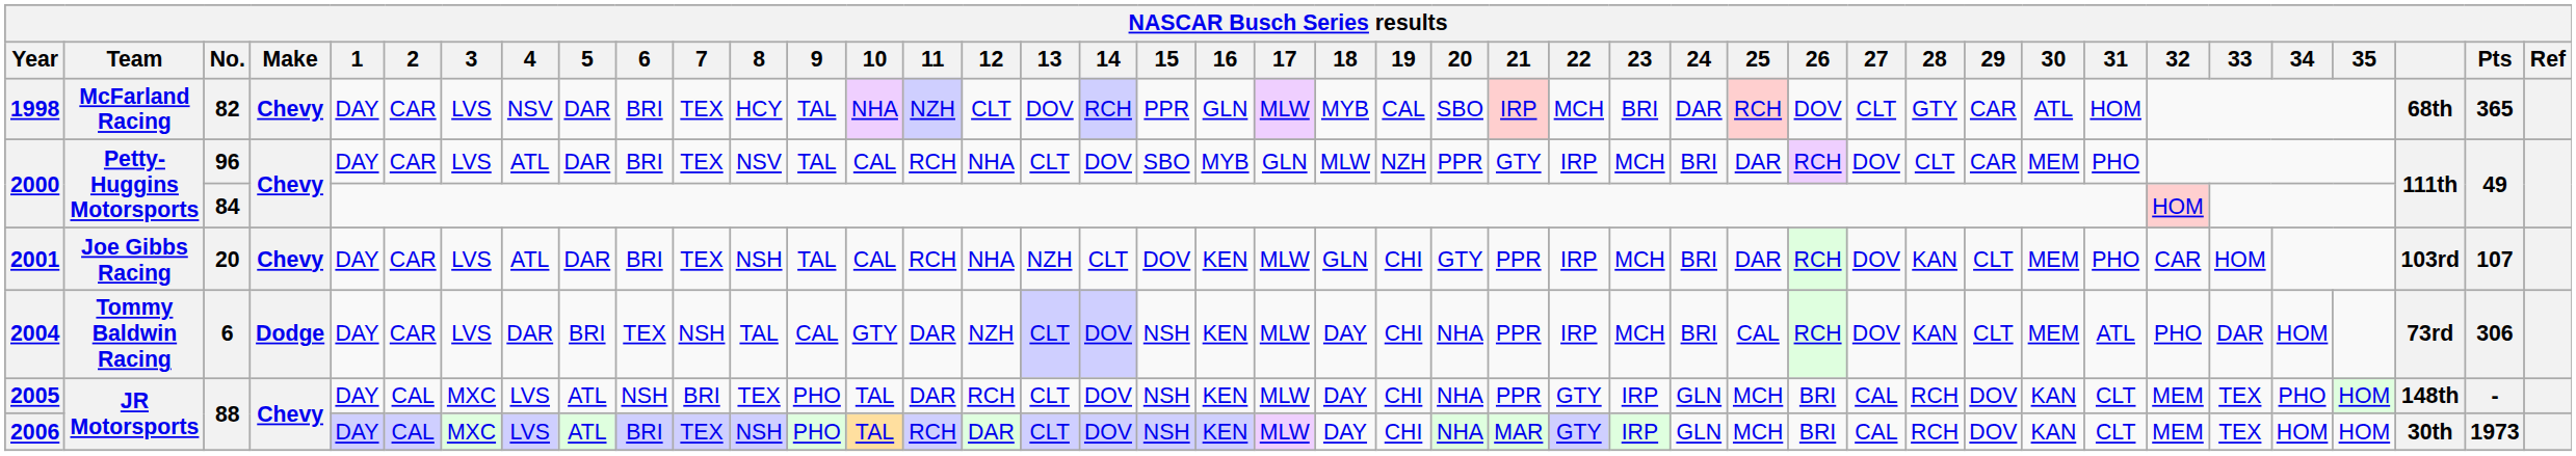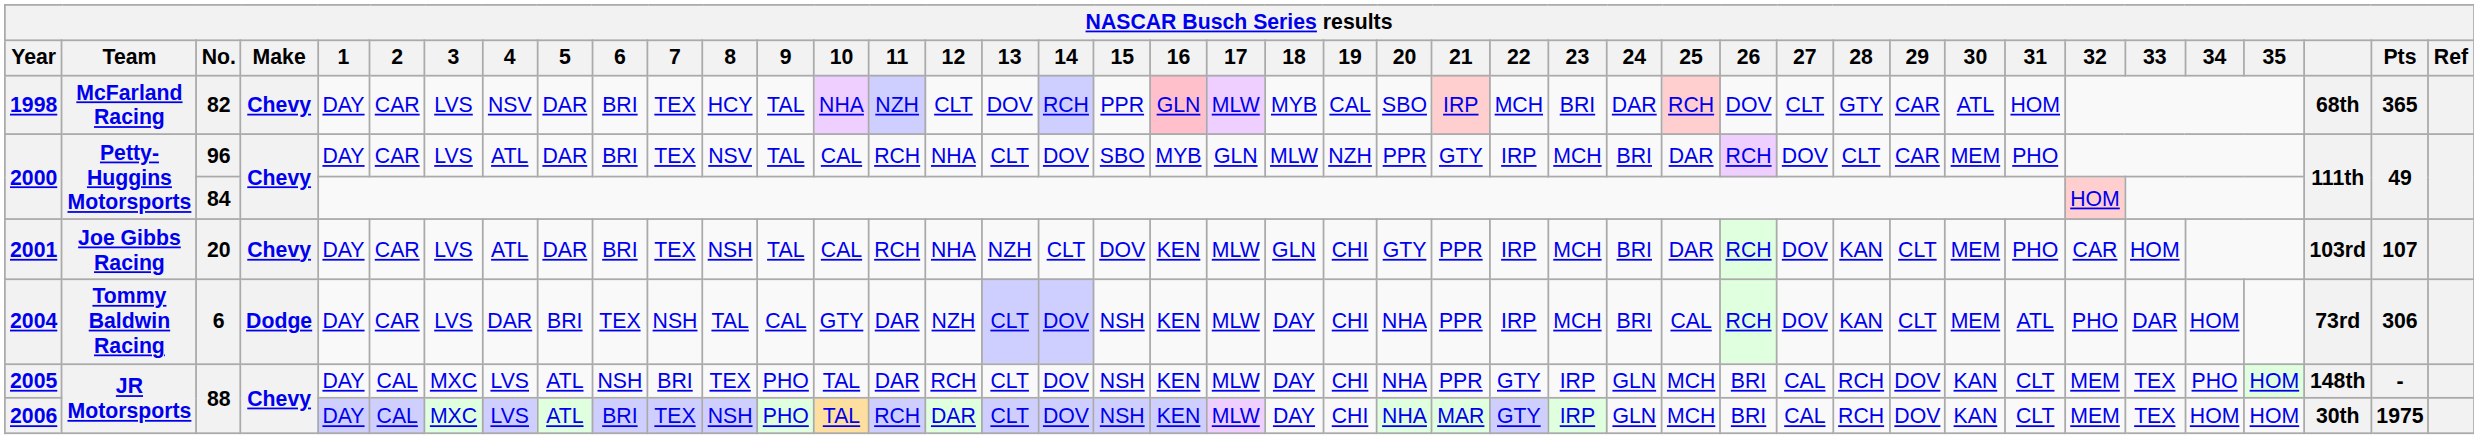1998 | 16: no background -> pink background
2006 | Pts: 1973 -> 1975
